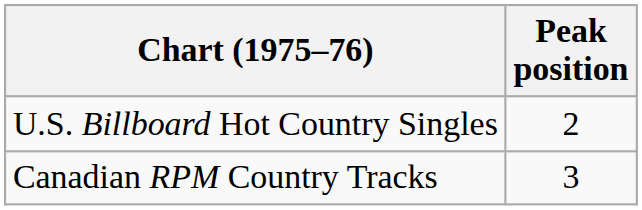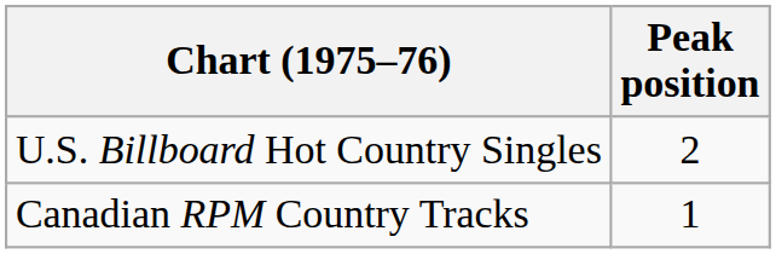Canadian RPM Country Tracks | Peak position: 3 -> 1
